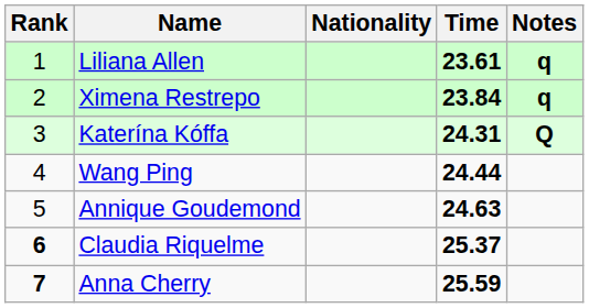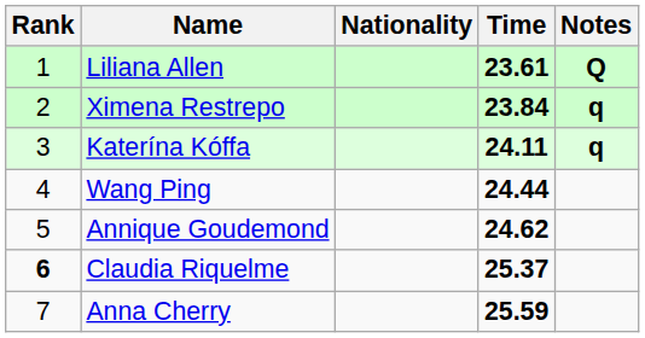Liliana Allen | Notes: q -> Q
Katerína Kóffa | Time: 24.31 -> 24.11
Katerína Kóffa | Notes: Q -> q
Annique Goudemond | Time: 24.63 -> 24.62
Anna Cherry | Rank: bold -> normal
